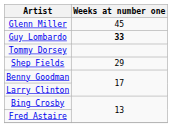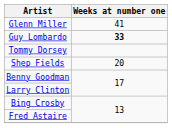Glenn Miller | Weeks at number one: 45 -> 41
Shep Fields | Weeks at number one: 29 -> 20
